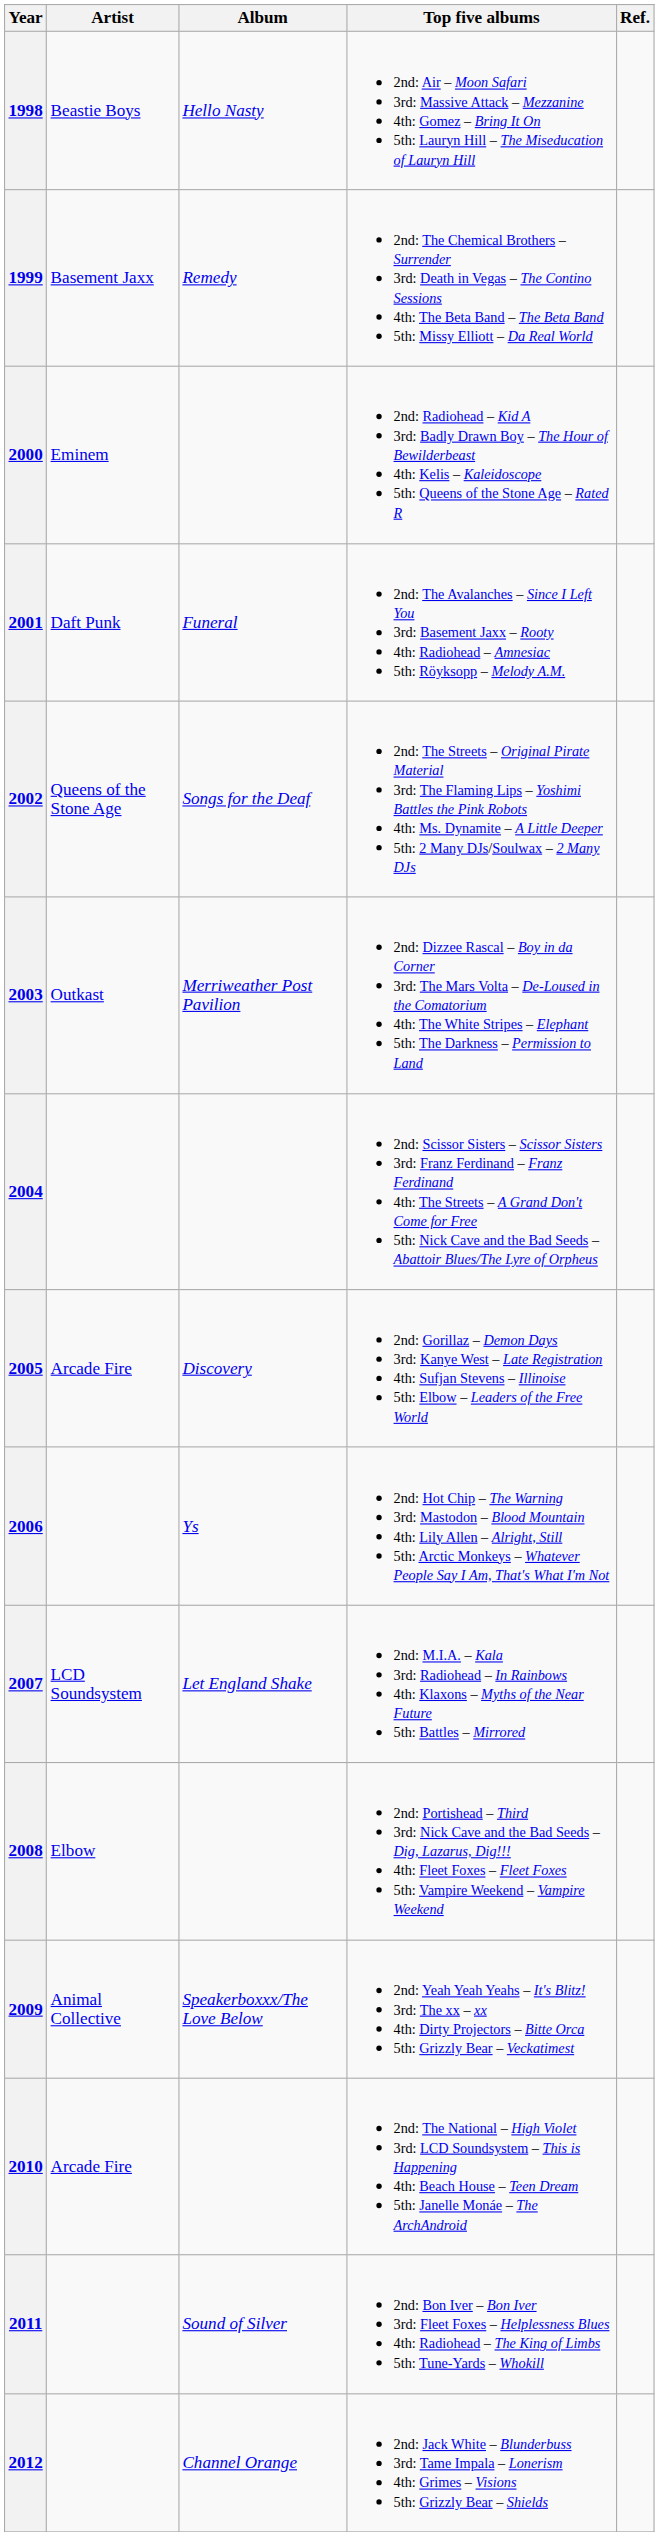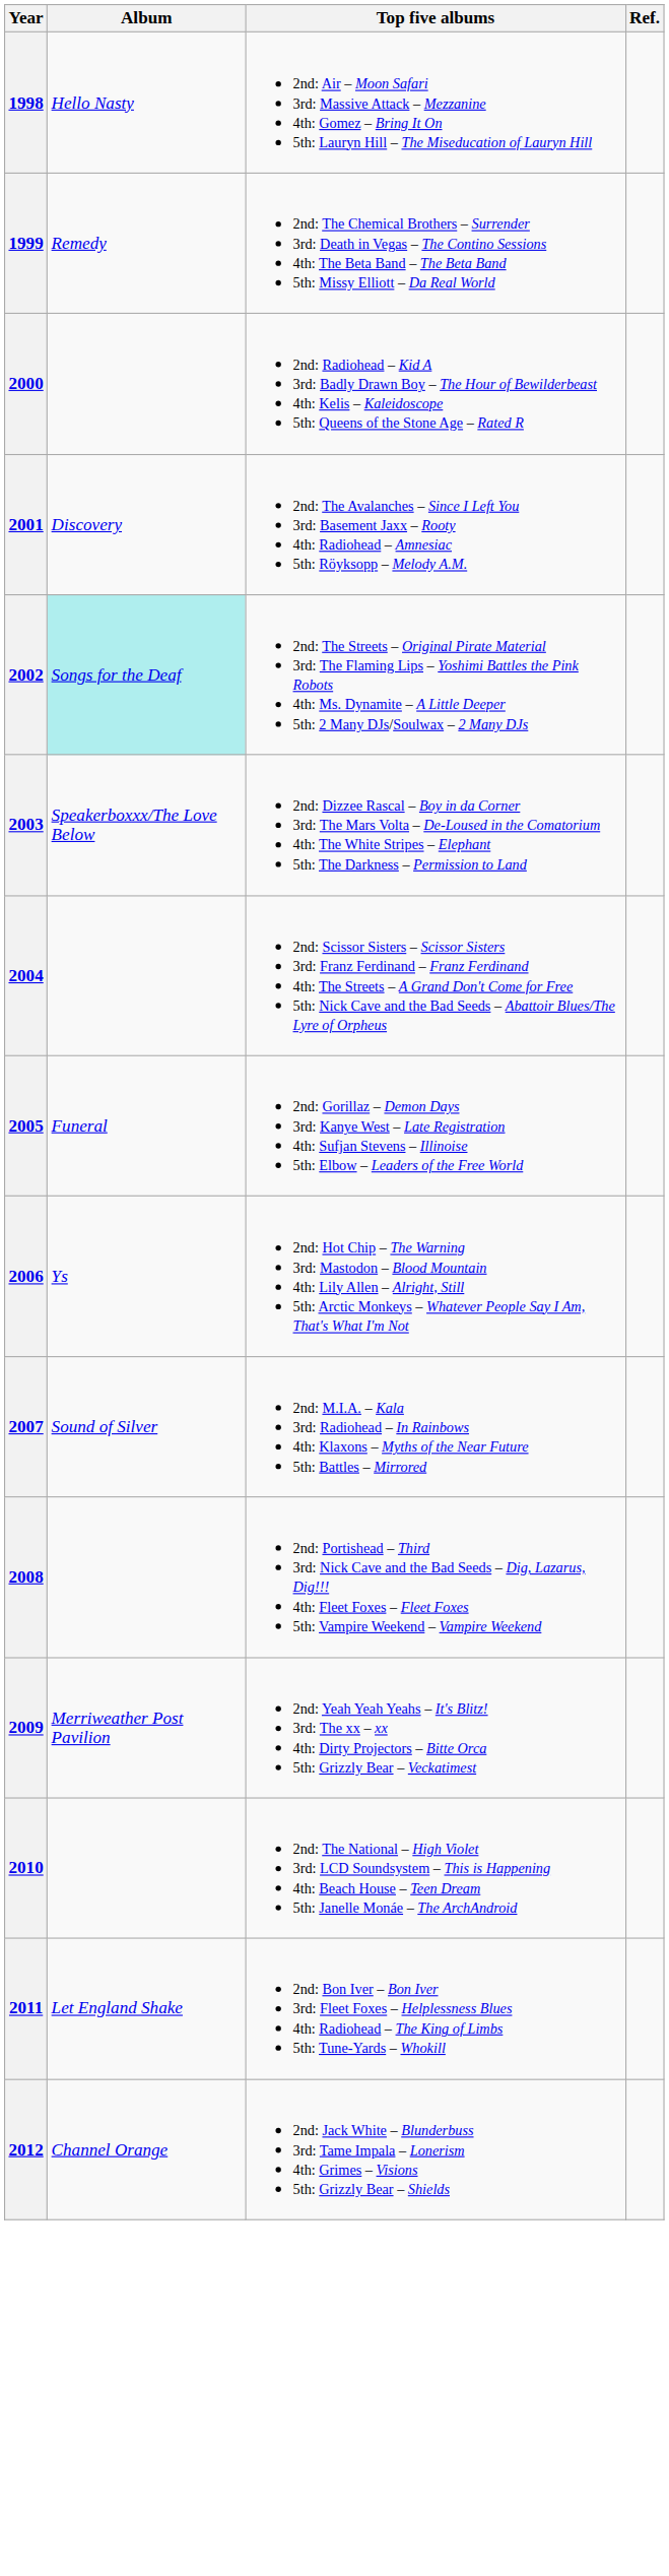- column: Artist | Beastie Boys | Basement Jaxx | Eminem | Daft Punk | Queens of the Stone Age | Outkast | Arcade Fire | LCD Soundsystem | Elbow | Animal Collective | Arcade Fire
2001 | Album: Funeral -> Discovery
2002 | Album: no background -> paleturquoise background
2003 | Album: Merriweather Post Pavilion -> Speakerboxxx/The Love Below
2005 | Album: Discovery -> Funeral
2007 | Album: Let England Shake -> Sound of Silver
2009 | Album: Speakerboxxx/The Love Below -> Merriweather Post Pavilion
2011 | Album: Sound of Silver -> Let England Shake
